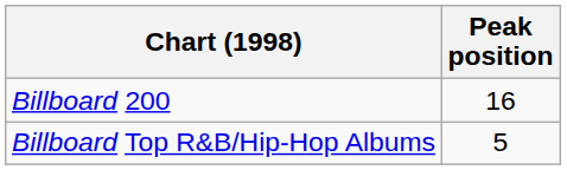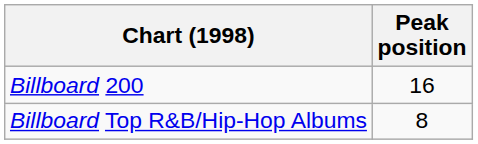Billboard Top R&B/Hip-Hop Albums | Peak position: 5 -> 8
